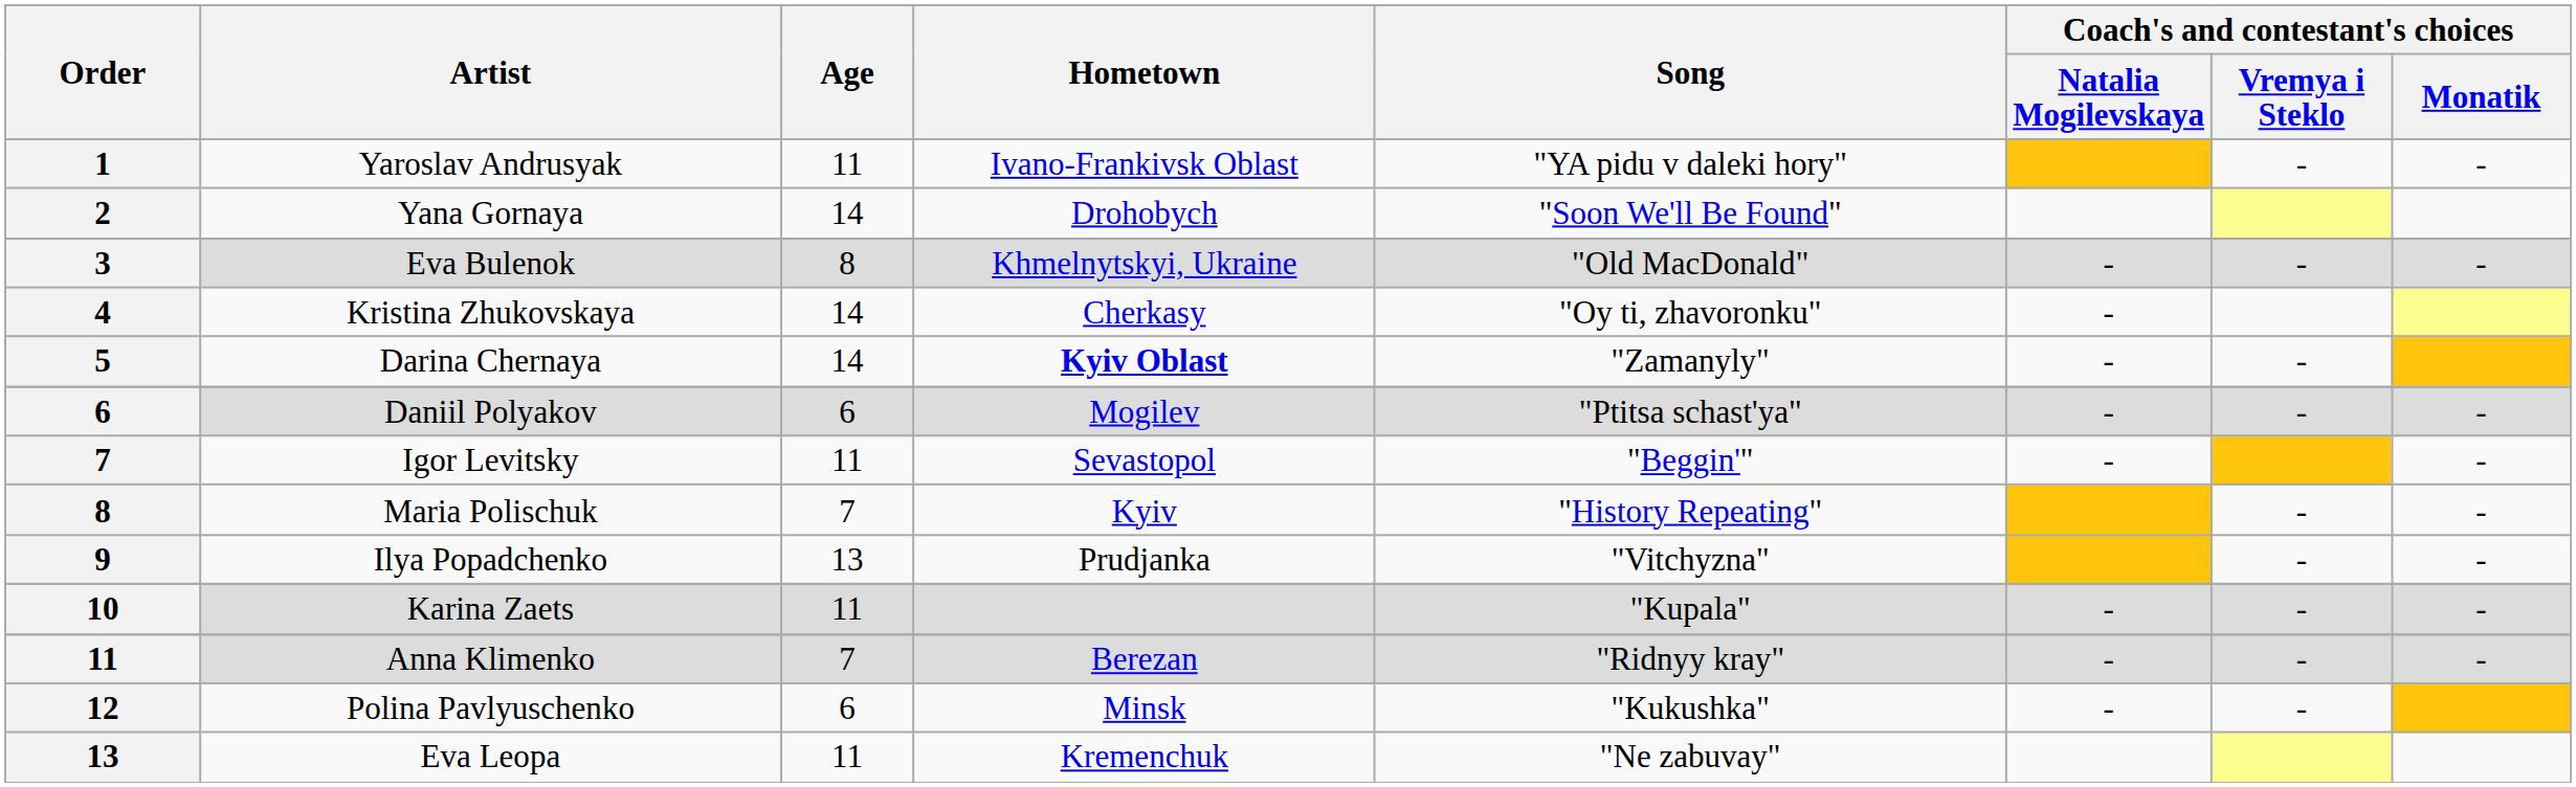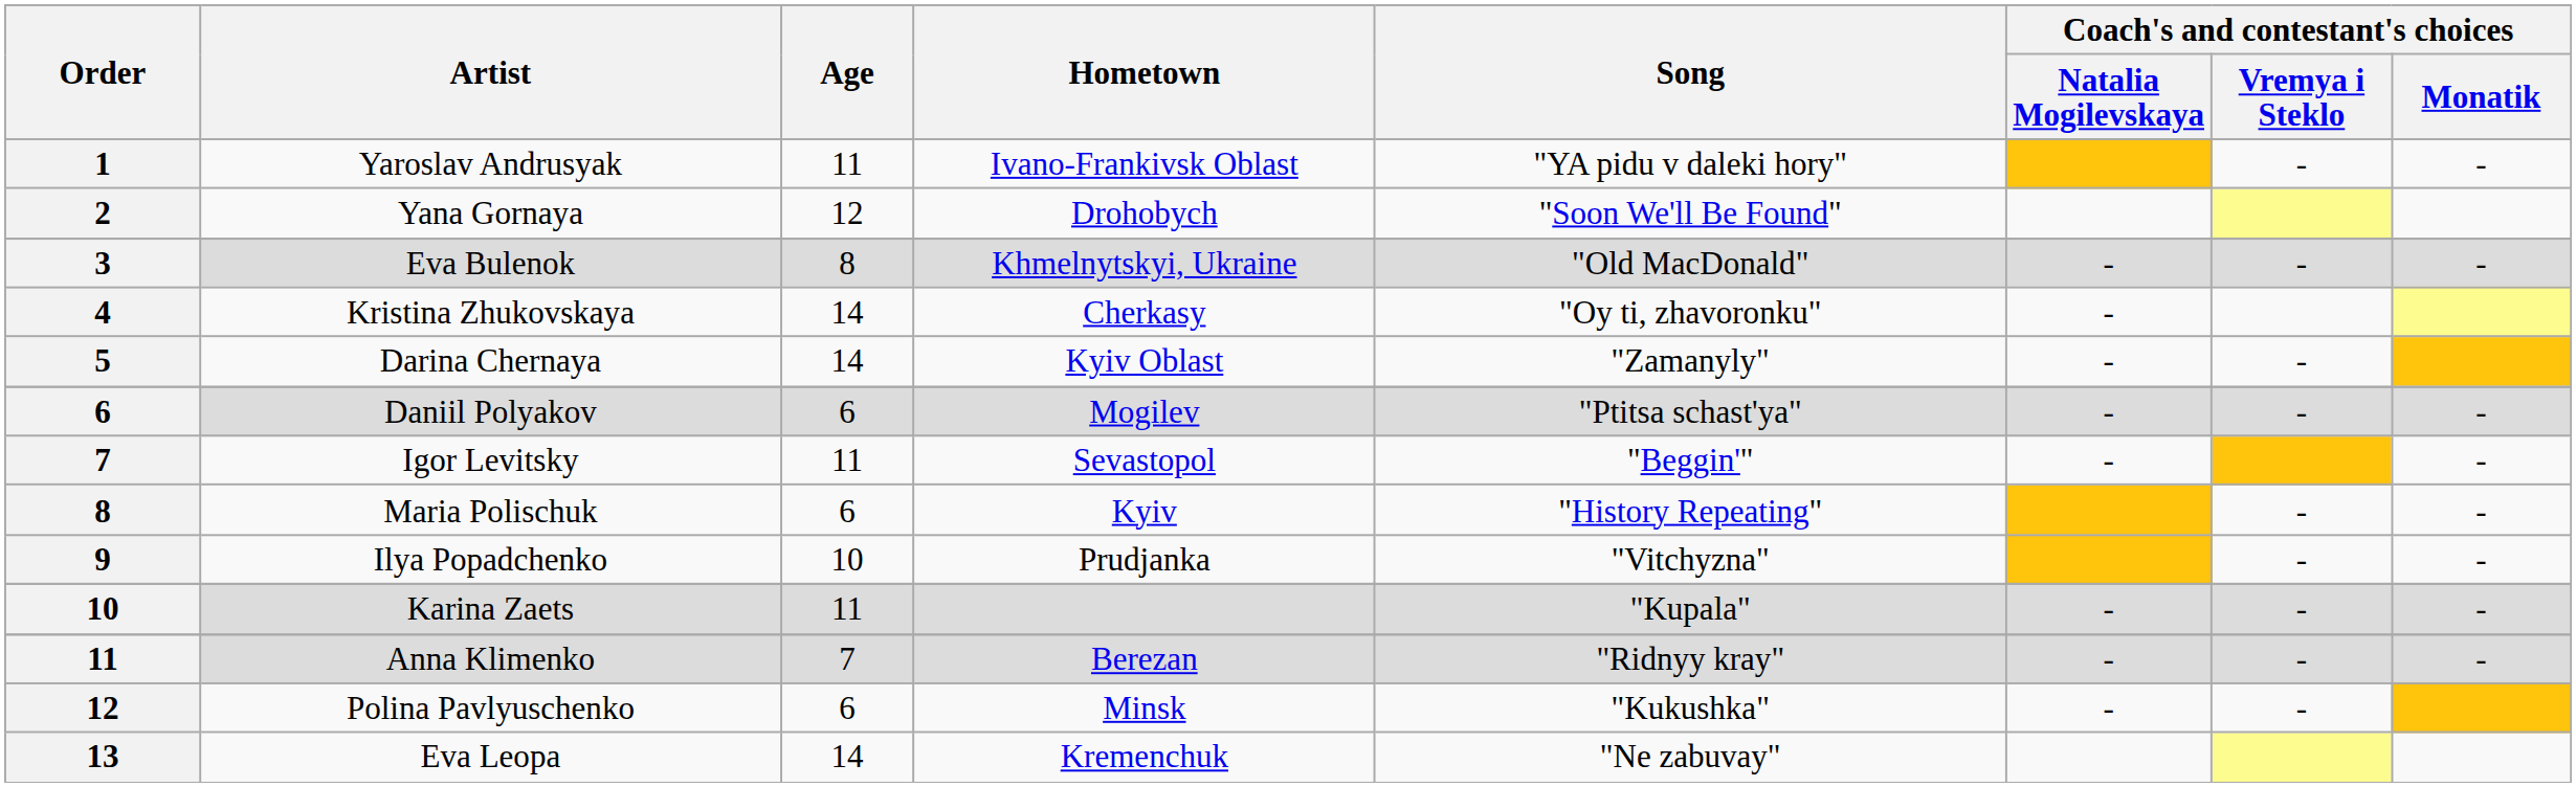Yana Gornaya | Age: 14 -> 12
Darina Chernaya | Hometown: bold -> normal
Maria Polischuk | Age: 7 -> 6
Ilya Popadchenko | Age: 13 -> 10
Eva Leopa | Age: 11 -> 14
